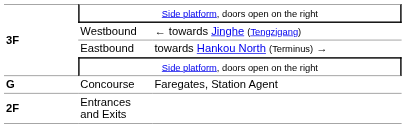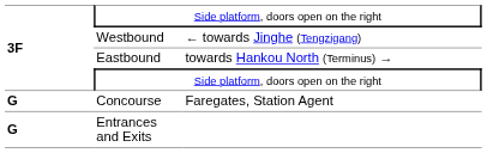Entrances and Exits | column 1: 2F -> G
